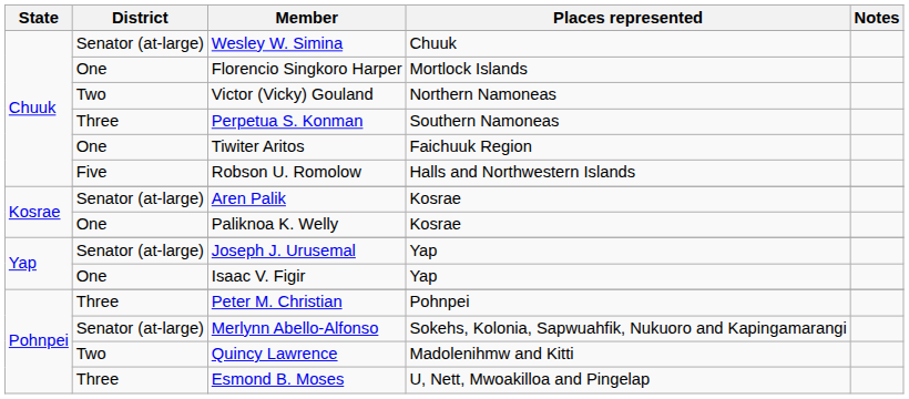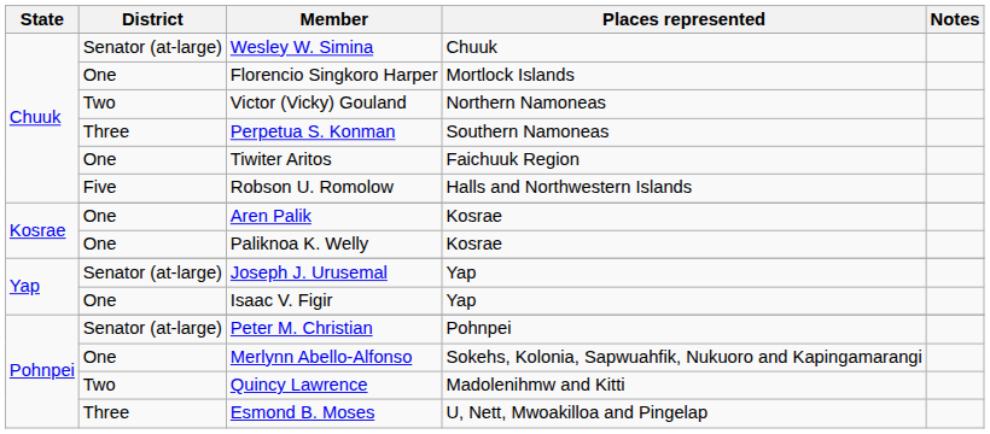Aren Palik | District: Senator (at-large) -> One
Peter M. Christian | District: Three -> Senator (at-large)
Merlynn Abello-Alfonso | District: Senator (at-large) -> One
